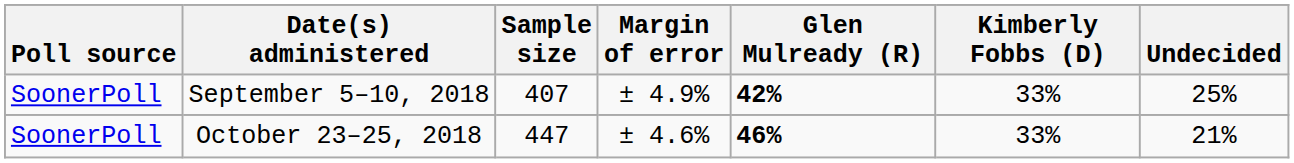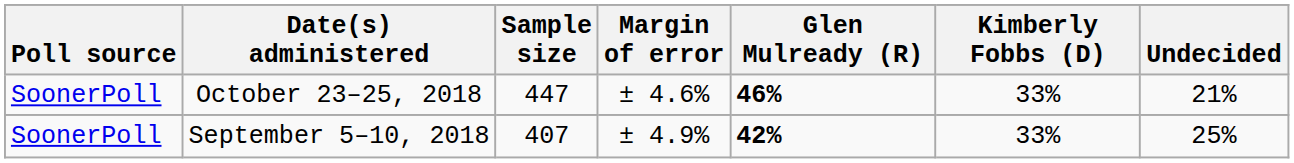rows swapped: October 23–25, 2018 <-> September 5–10, 2018
